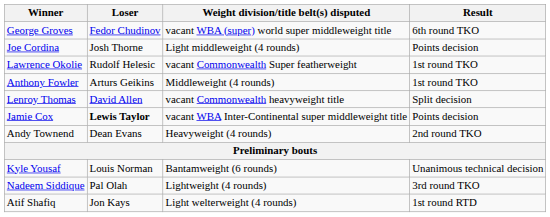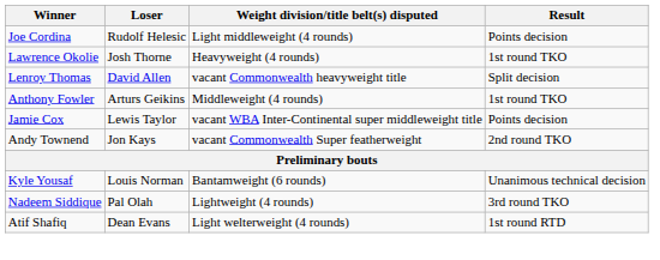- row: George Groves | Fedor Chudinov | vacant WBA (super) world super middleweight title | 6th round TKO
Joe Cordina | Loser: Josh Thorne -> Rudolf Helesic
Lawrence Okolie | Loser: Rudolf Helesic -> Josh Thorne
Lawrence Okolie | Weight division/title belt(s) disputed: vacant Commonwealth Super featherweight -> Heavyweight (4 rounds)
rows swapped: Anthony Fowler <-> Lenroy Thomas
Jamie Cox | Loser: bold -> normal
Andy Townend | Loser: Dean Evans -> Jon Kays
Andy Townend | Weight division/title belt(s) disputed: Heavyweight (4 rounds) -> vacant Commonwealth Super featherweight
Atif Shafiq | Loser: Jon Kays -> Dean Evans
